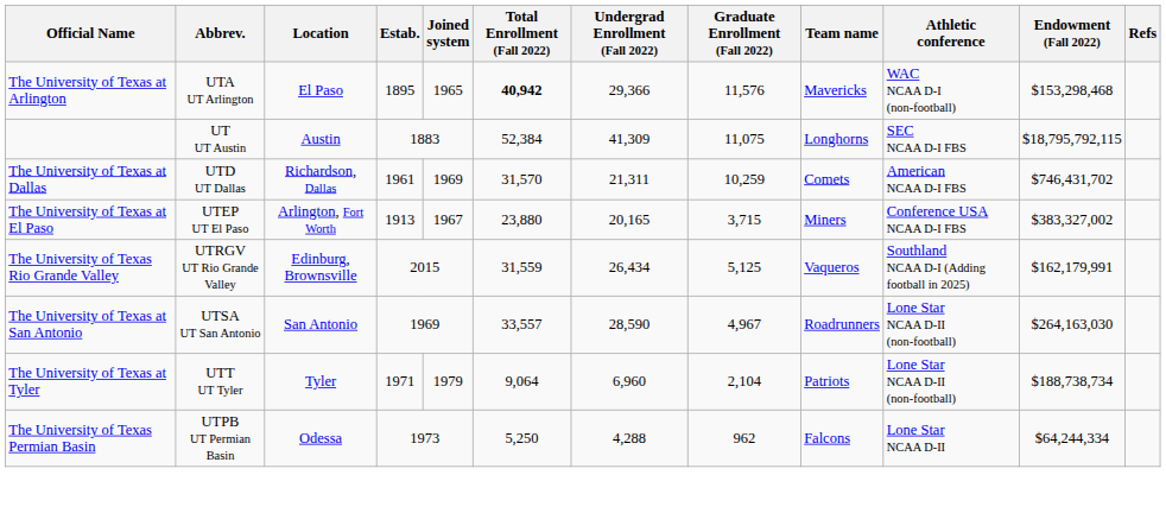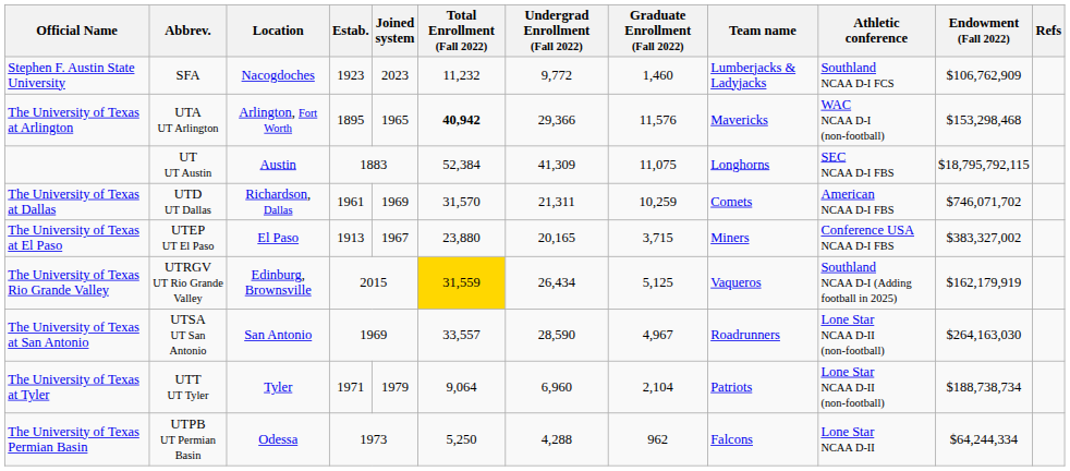+ row: Stephen F. Austin State University | SFA | Nacogdoches | 1923 | 2023 | 11,232 | 9,772 | 1,460 | Lumberjacks & Ladyjacks | Southland NCAA D-I FCS | $106,762,909
The University of Texas at Arlington | Location: El Paso -> Arlington, Fort Worth
The University of Texas at Dallas | Endowment (Fall 2022): $746,431,702 -> $746,071,702
The University of Texas at El Paso | Location: Arlington, Fort Worth -> El Paso
The University of Texas Rio Grande Valley | Total Enrollment (Fall 2022): no background -> gold background
The University of Texas Rio Grande Valley | Endowment (Fall 2022): $162,179,991 -> $162,179,919
